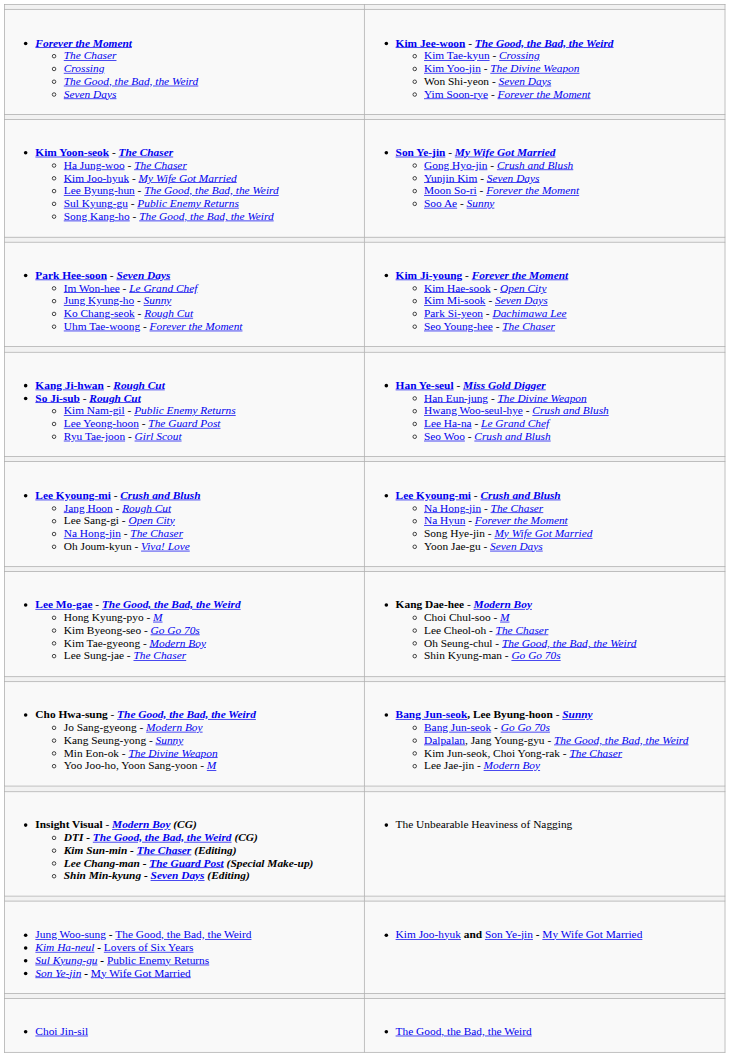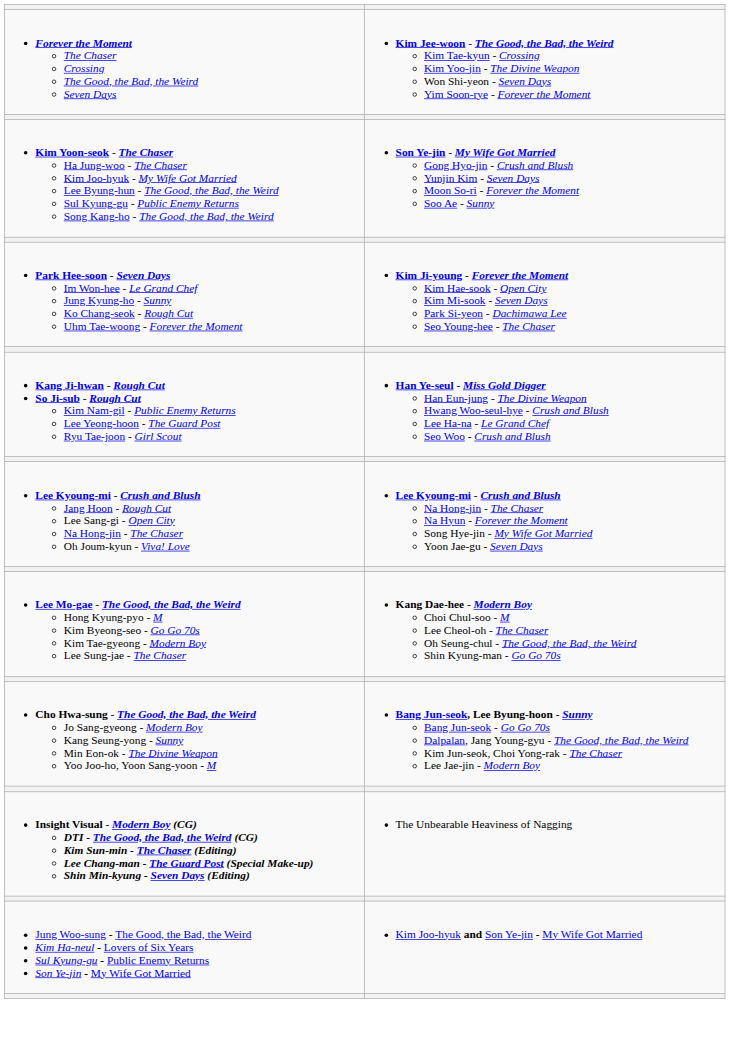- row: Choi Jin-sil | The Good, the Bad, the Weird
